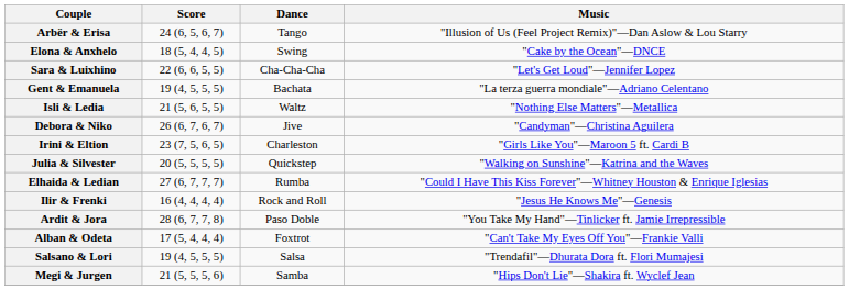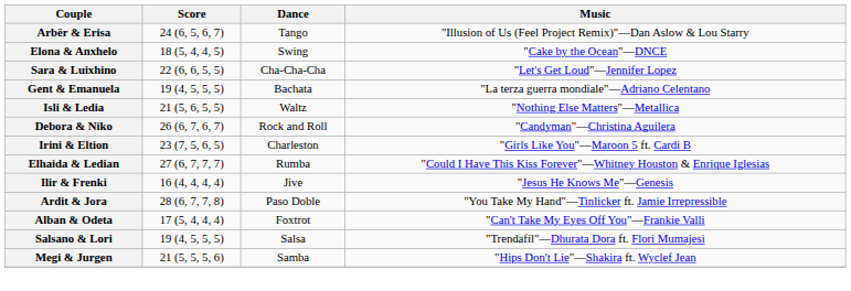Debora & Niko | Dance: Jive -> Rock and Roll
- row: Julia & Silvester | 20 (5, 5, 5, 5) | Quickstep | "Walking on Sunshine"—Katrina and the Waves
Ilir & Frenki | Dance: Rock and Roll -> Jive
